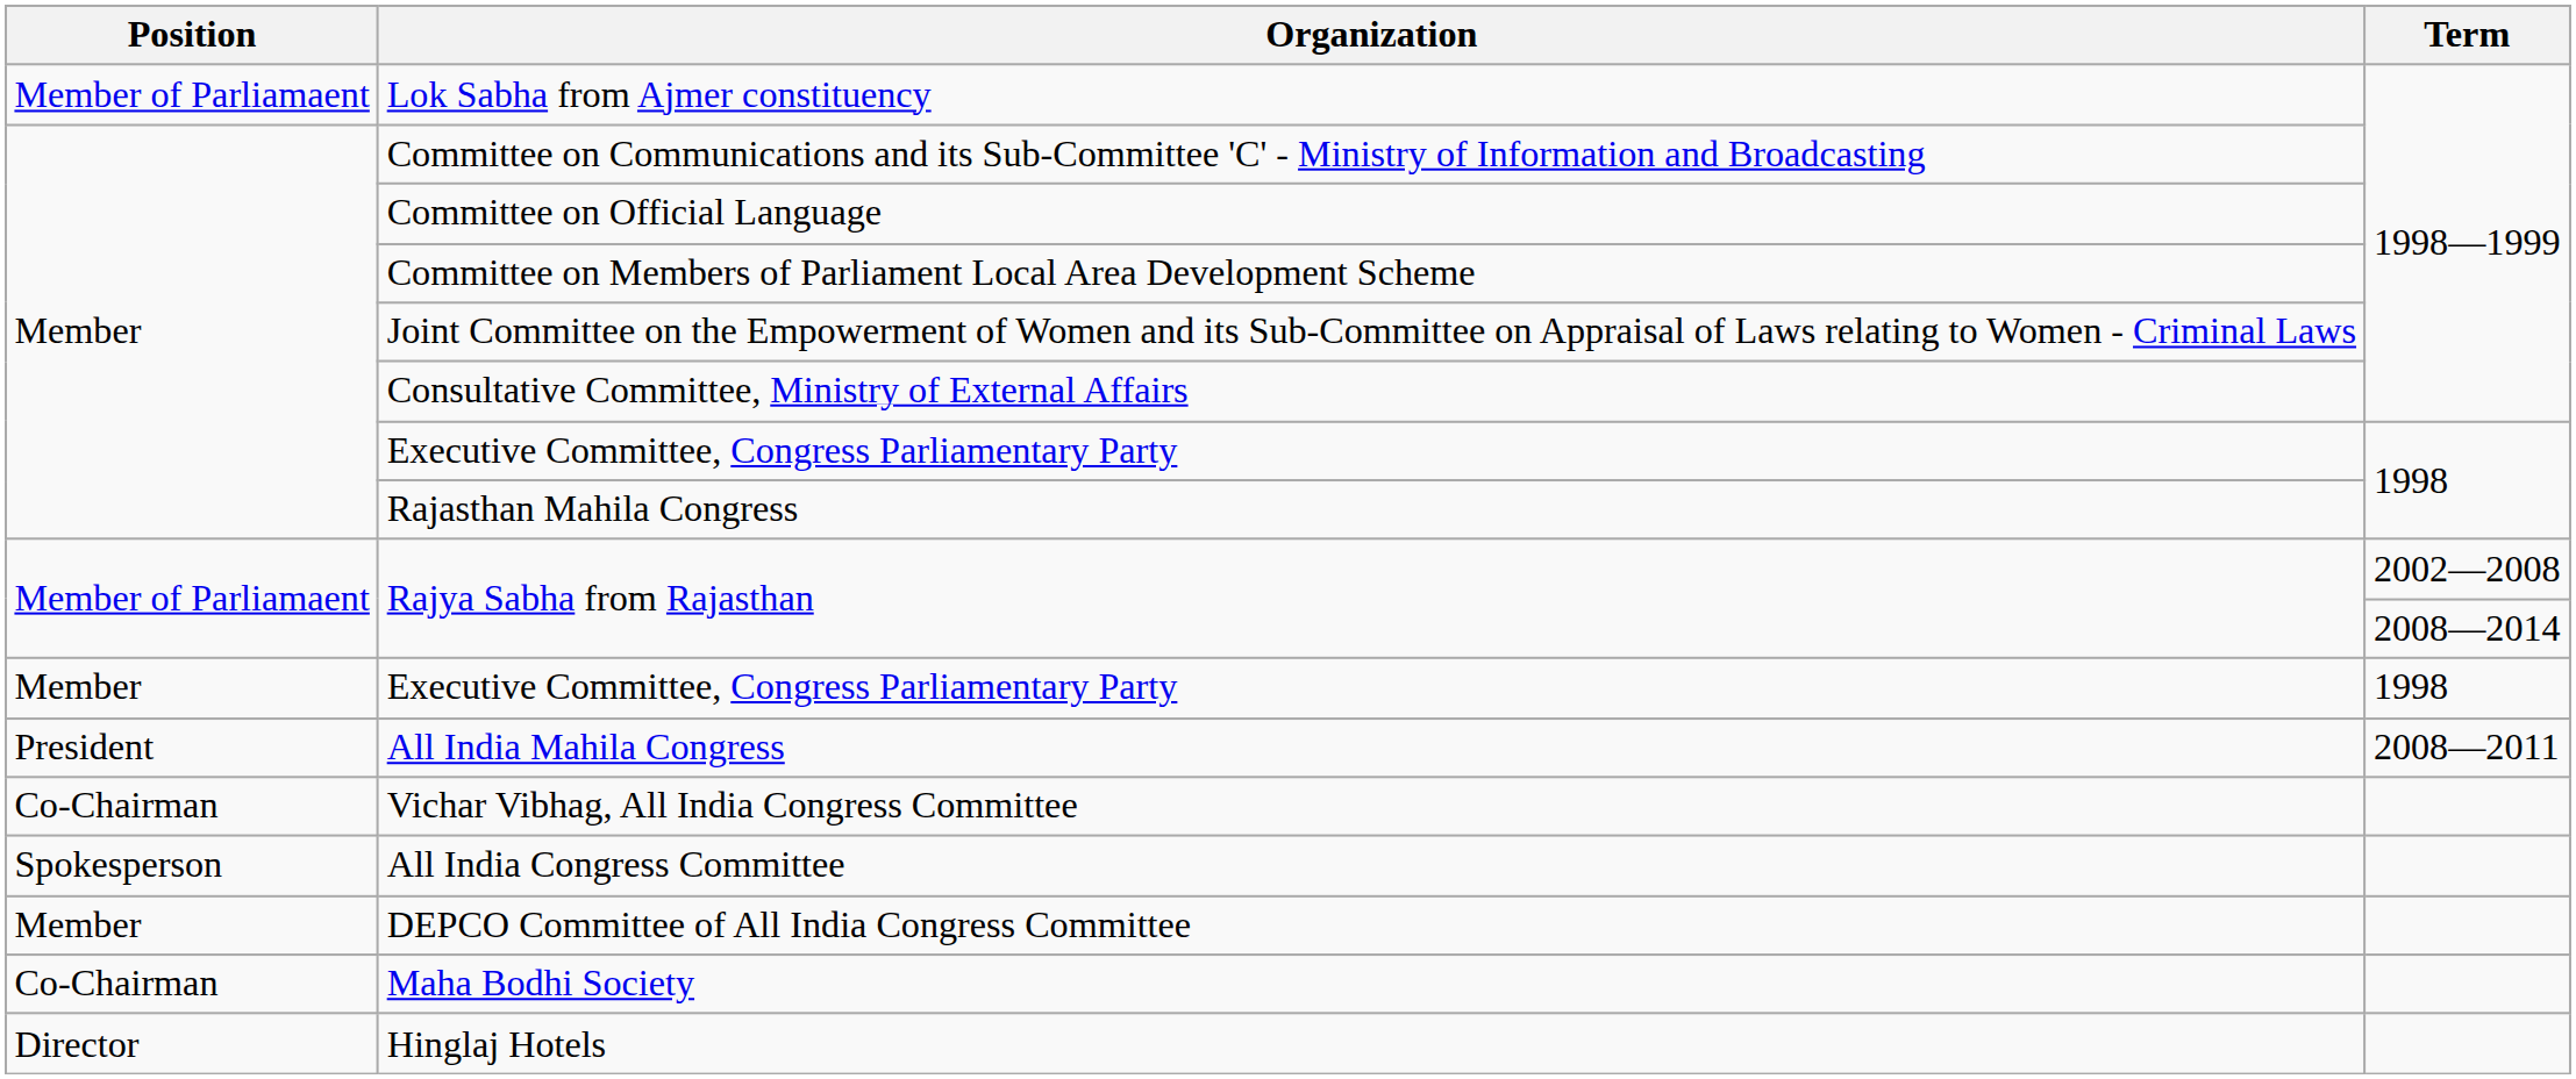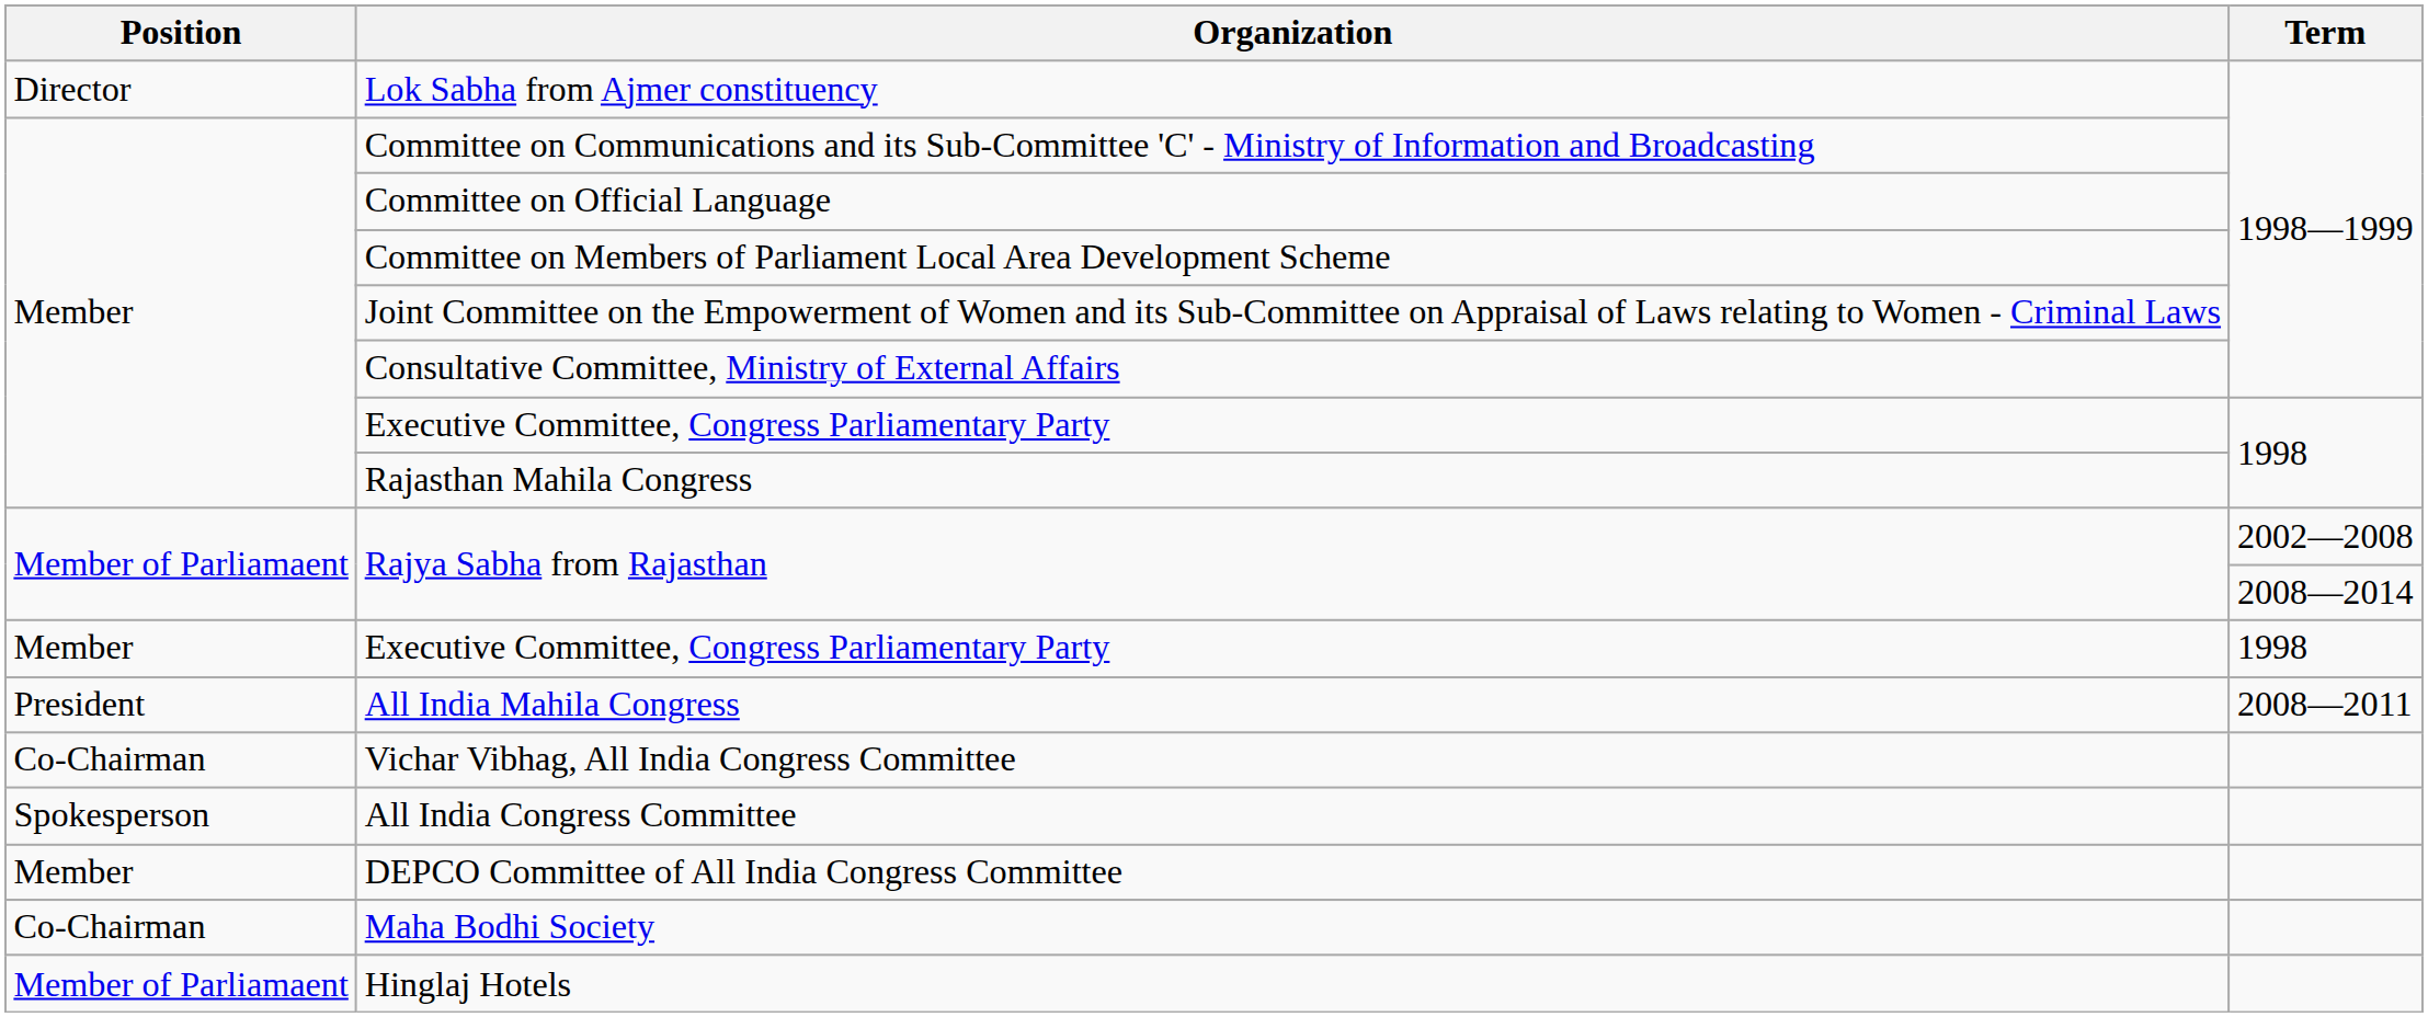Lok Sabha from Ajmer constituency | Position: Member of Parliamaent -> Director
Hinglaj Hotels | Position: Director -> Member of Parliamaent
